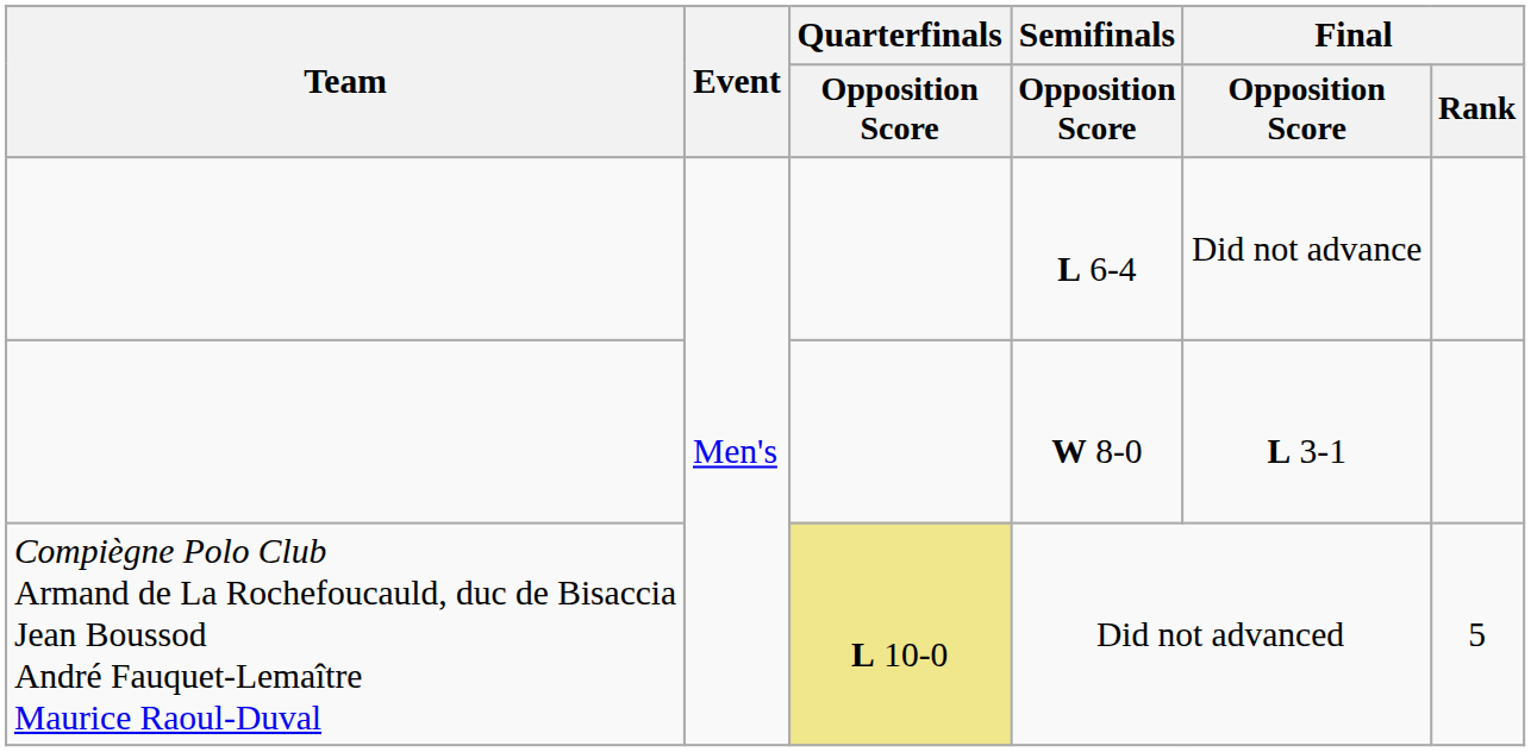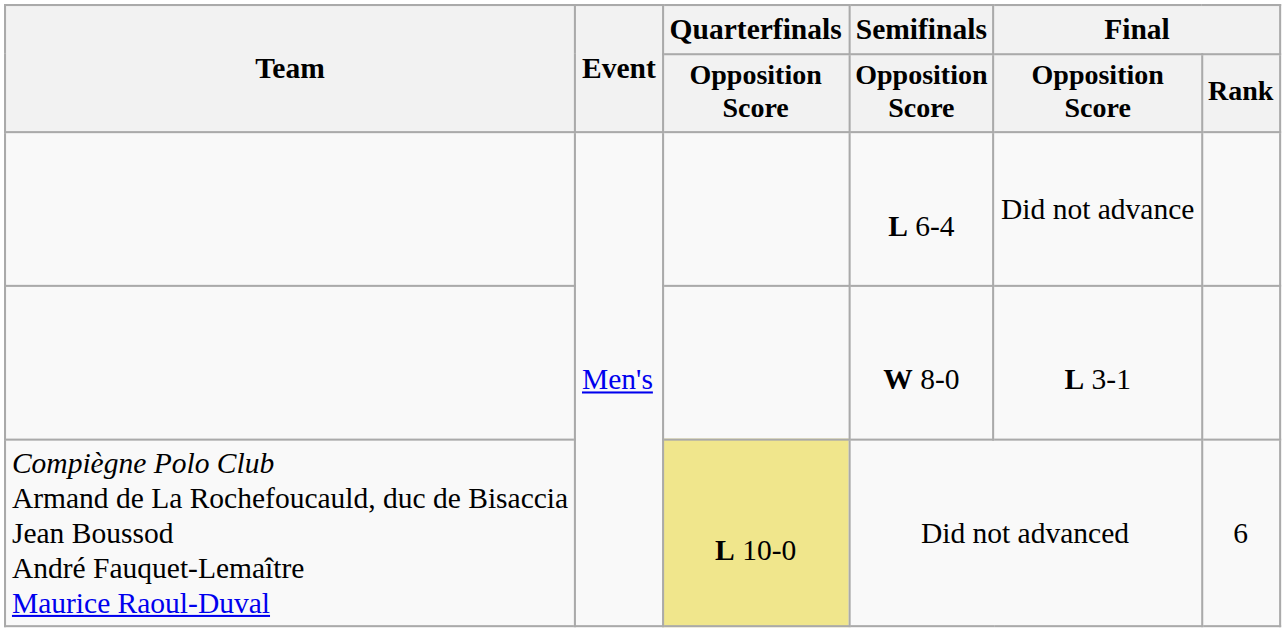Did not advanced | Final / Rank: 5 -> 6
